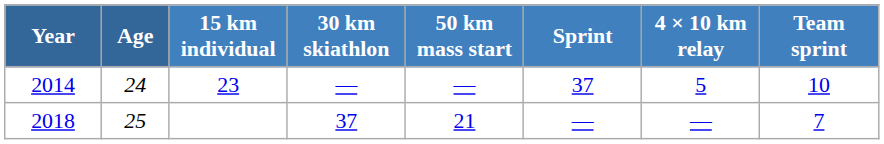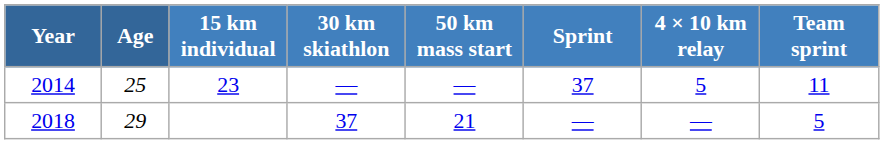2014 | Age: 24 -> 25
2014 | Team sprint: 10 -> 11
2018 | Age: 25 -> 29
2018 | Team sprint: 7 -> 5
